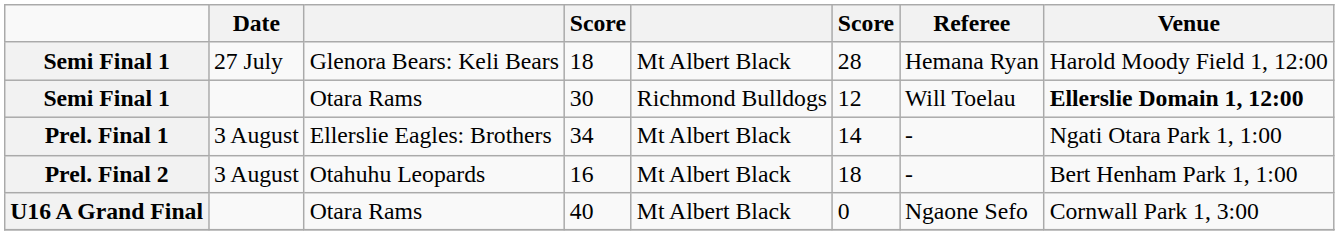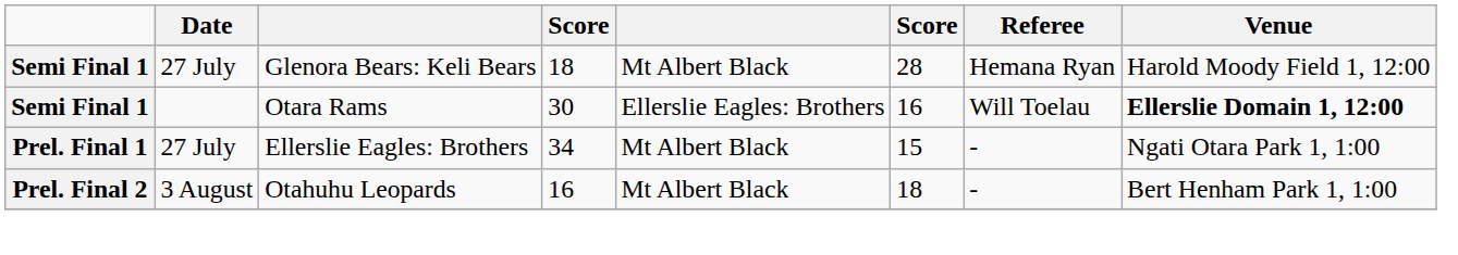30 | column 5: Richmond Bulldogs -> Ellerslie Eagles: Brothers
30 | column 6: 12 -> 16
34 | Date: 3 August -> 27 July
34 | column 6: 14 -> 15
- row: U16 A Grand Final | Otara Rams | 40 | Mt Albert Black | 0 | Ngaone Sefo | Cornwall Park 1, 3:00
